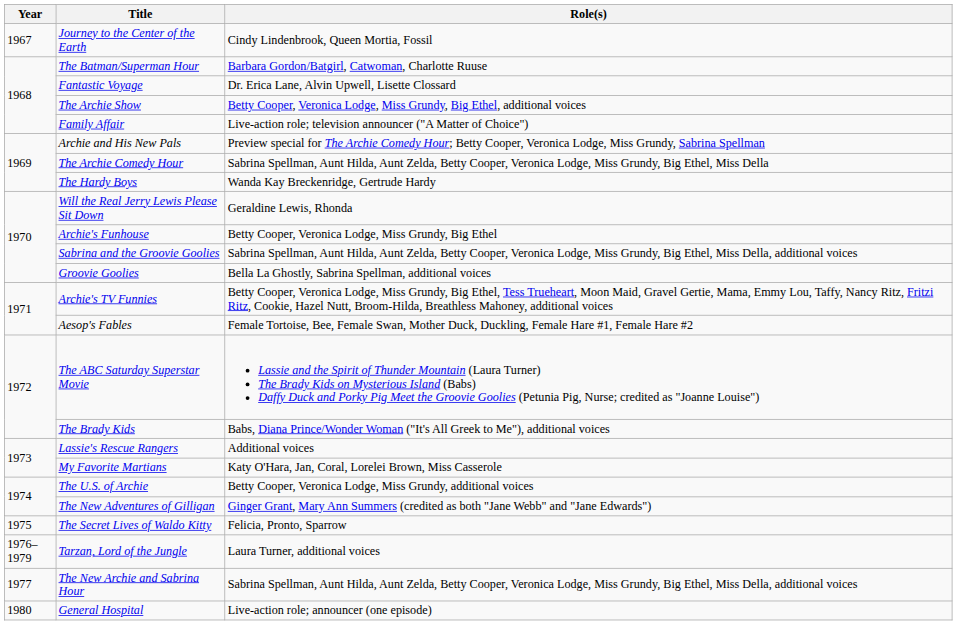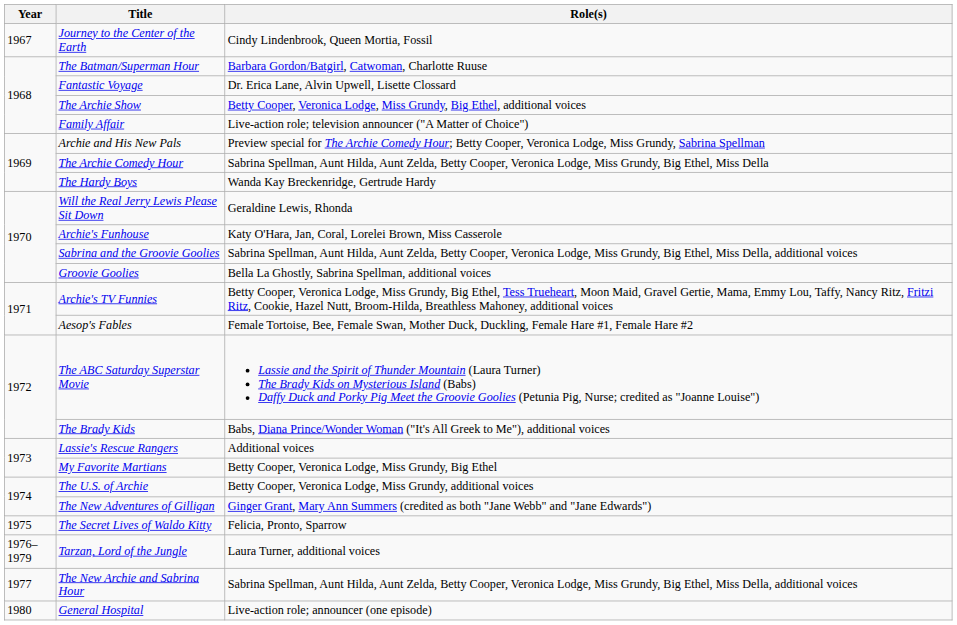Archie's Funhouse | Role(s): Betty Cooper, Veronica Lodge, Miss Grundy, Big Ethel -> Katy O'Hara, Jan, Coral, Lorelei Brown, Miss Casserole
My Favorite Martians | Role(s): Katy O'Hara, Jan, Coral, Lorelei Brown, Miss Casserole -> Betty Cooper, Veronica Lodge, Miss Grundy, Big Ethel
